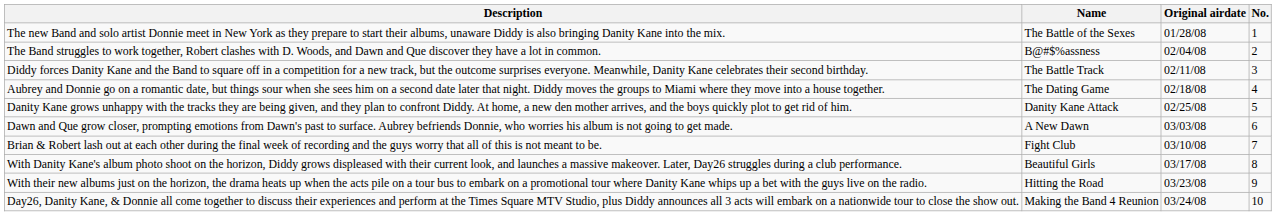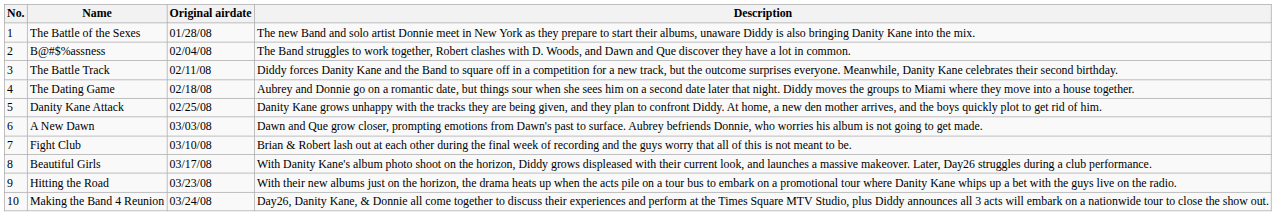columns swapped: No. <-> Description
